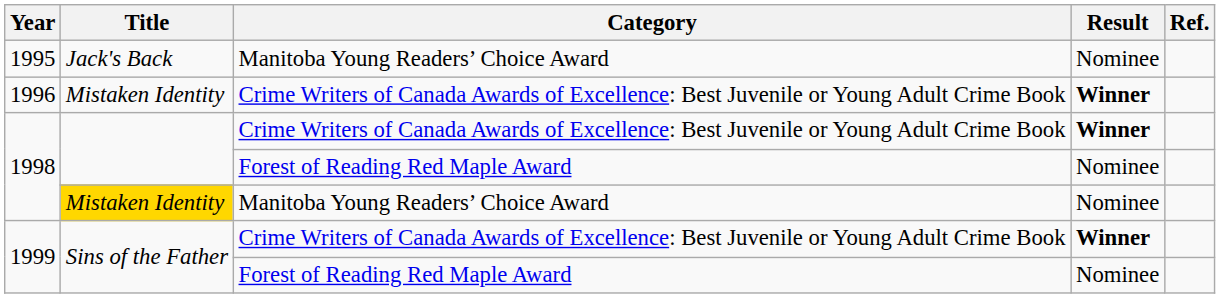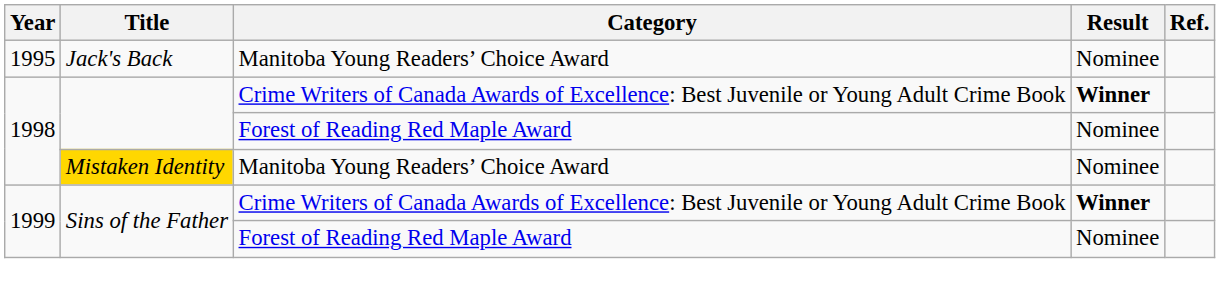- row: 1996 | Mistaken Identity | Crime Writers of Canada Awards of Excellence: Best Juvenile or Young Adult Crime Book | Winner
